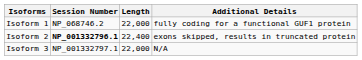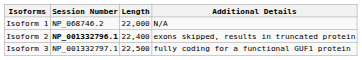Isoform 1 | Additional Details: fully coding for a functional GUF1 protein -> N/A
Isoform 3 | Length: 22,000 -> 22,500
Isoform 3 | Additional Details: N/A -> fully coding for a functional GUF1 protein
